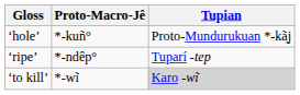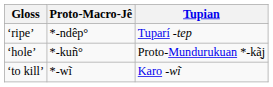rows swapped: ‘hole’ <-> ‘ripe’
‘to kill’ | Tupian: lightgrey background -> no background
